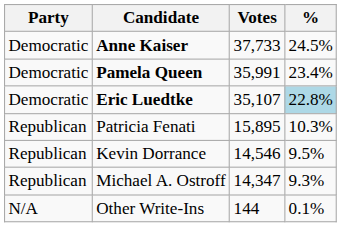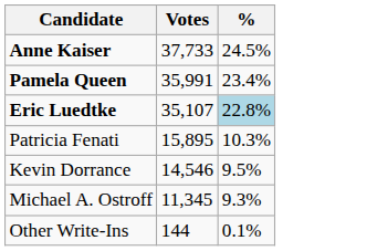- column: Party | Democratic | Democratic | Democratic | Republican | Republican | Republican | N/A
Michael A. Ostroff | Votes: 14,347 -> 11,345
